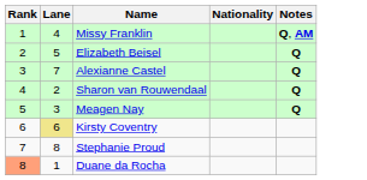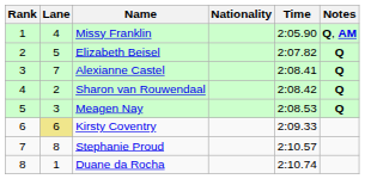+ column: Time | 2:05.90 | 2:07.82 | 2:08.41 | 2:08.42 | 2:08.53 | 2:09.33 | 2:10.57 | 2:10.74
Duane da Rocha | Rank: lightsalmon background -> no background
